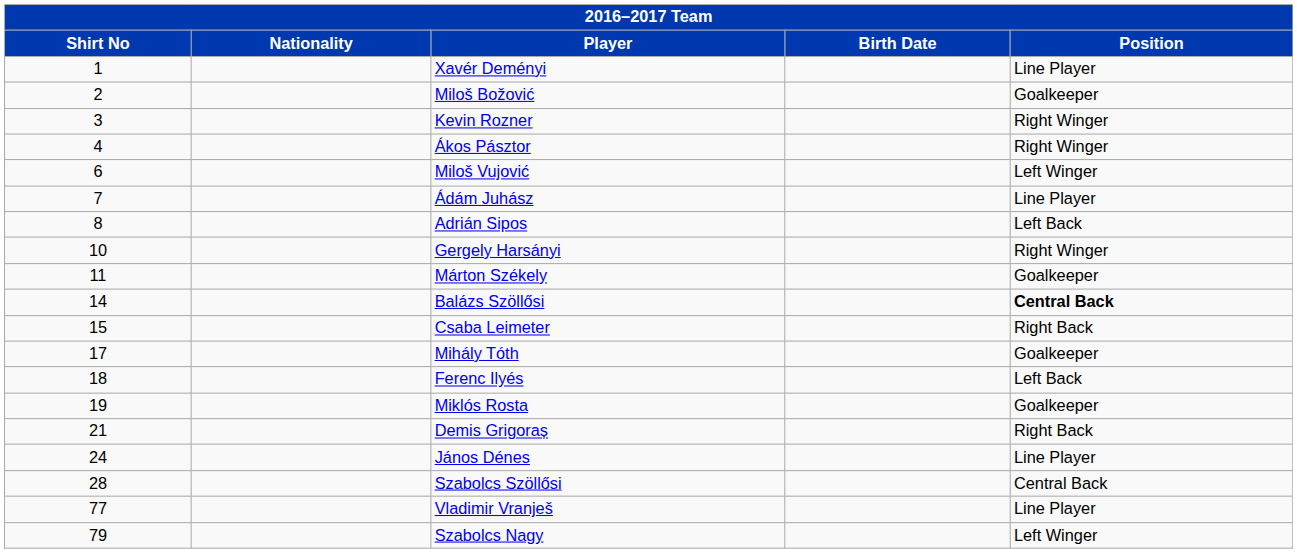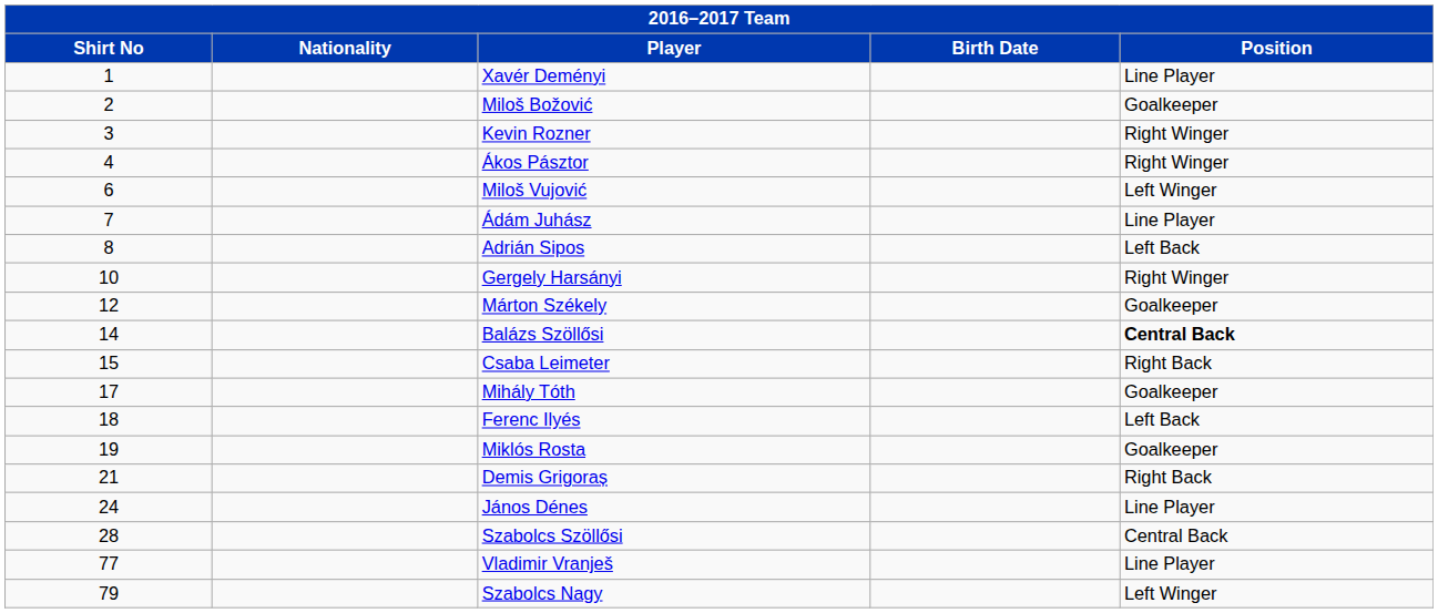Márton Székely | Shirt No: 11 -> 12
